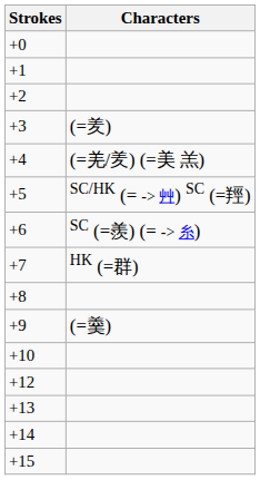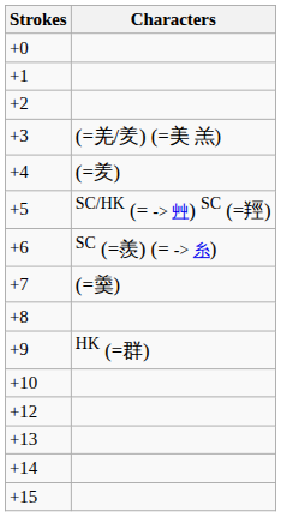+3 | Characters: (=羑) -> (=羌/羑) (=美 羔)
+4 | Characters: (=羌/羑) (=美 羔) -> (=羑)
+7 | Characters: HK (=群) -> (=羹)
+9 | Characters: (=羹) -> HK (=群)
